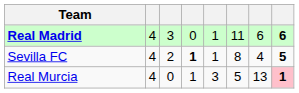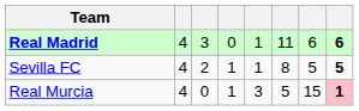Sevilla FC | column 4: bold -> normal
Sevilla FC | column 7: 4 -> 5
Real Murcia | column 7: 13 -> 15
